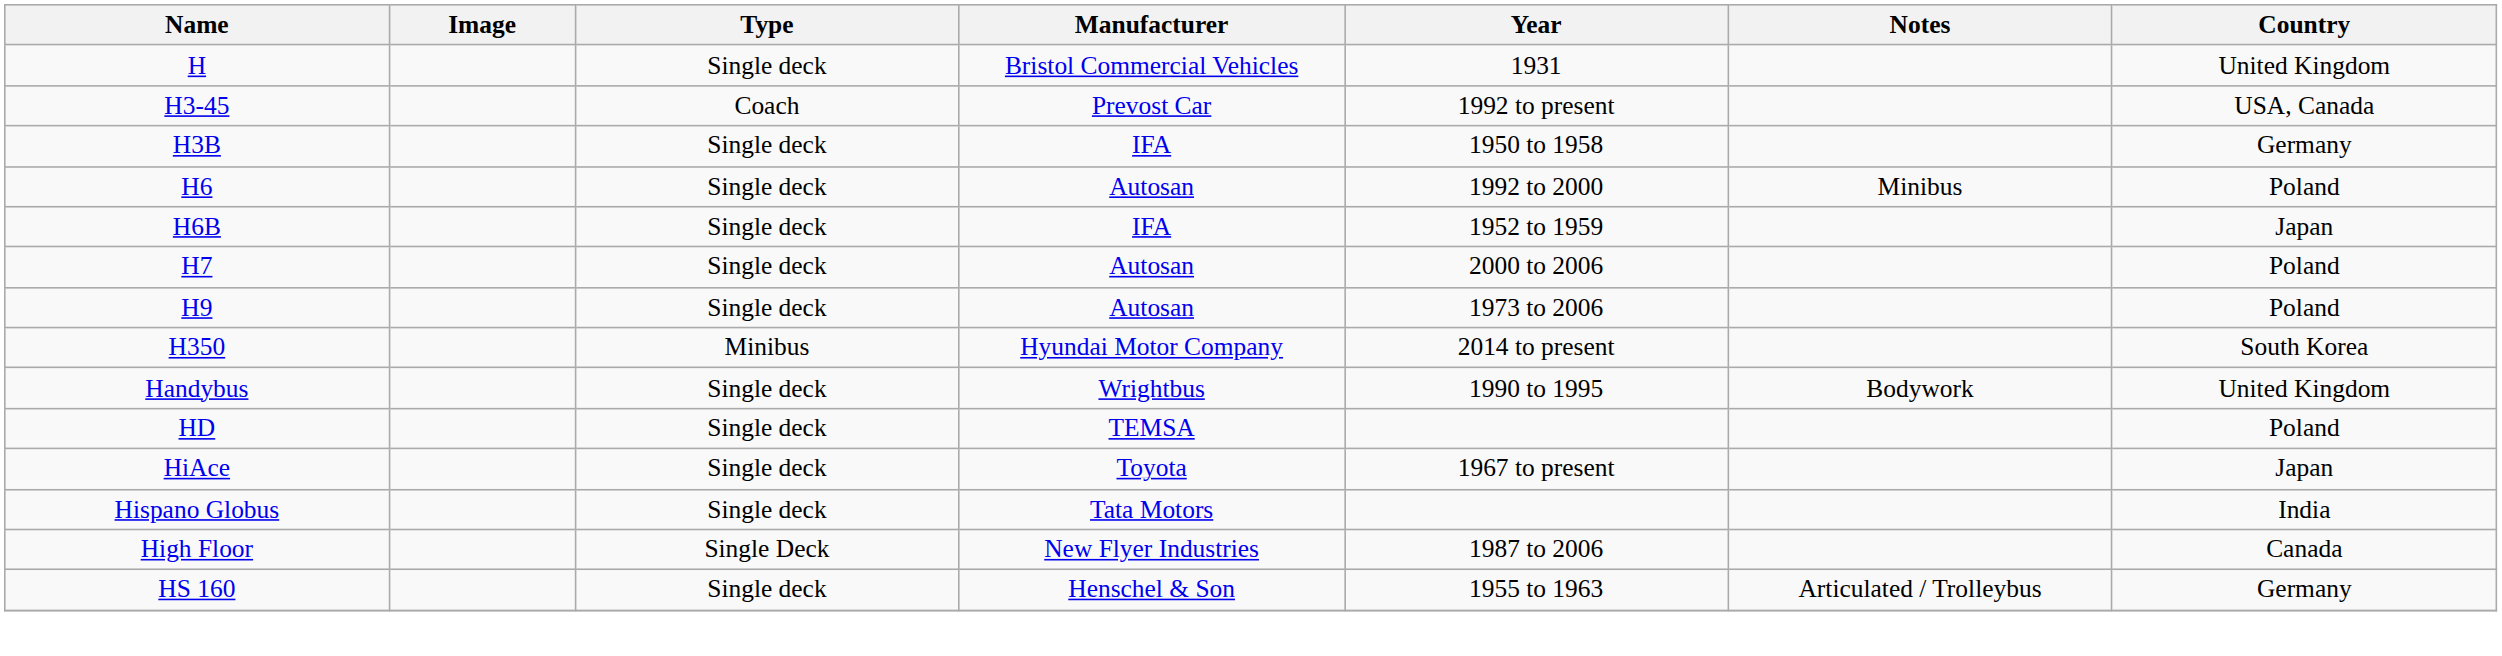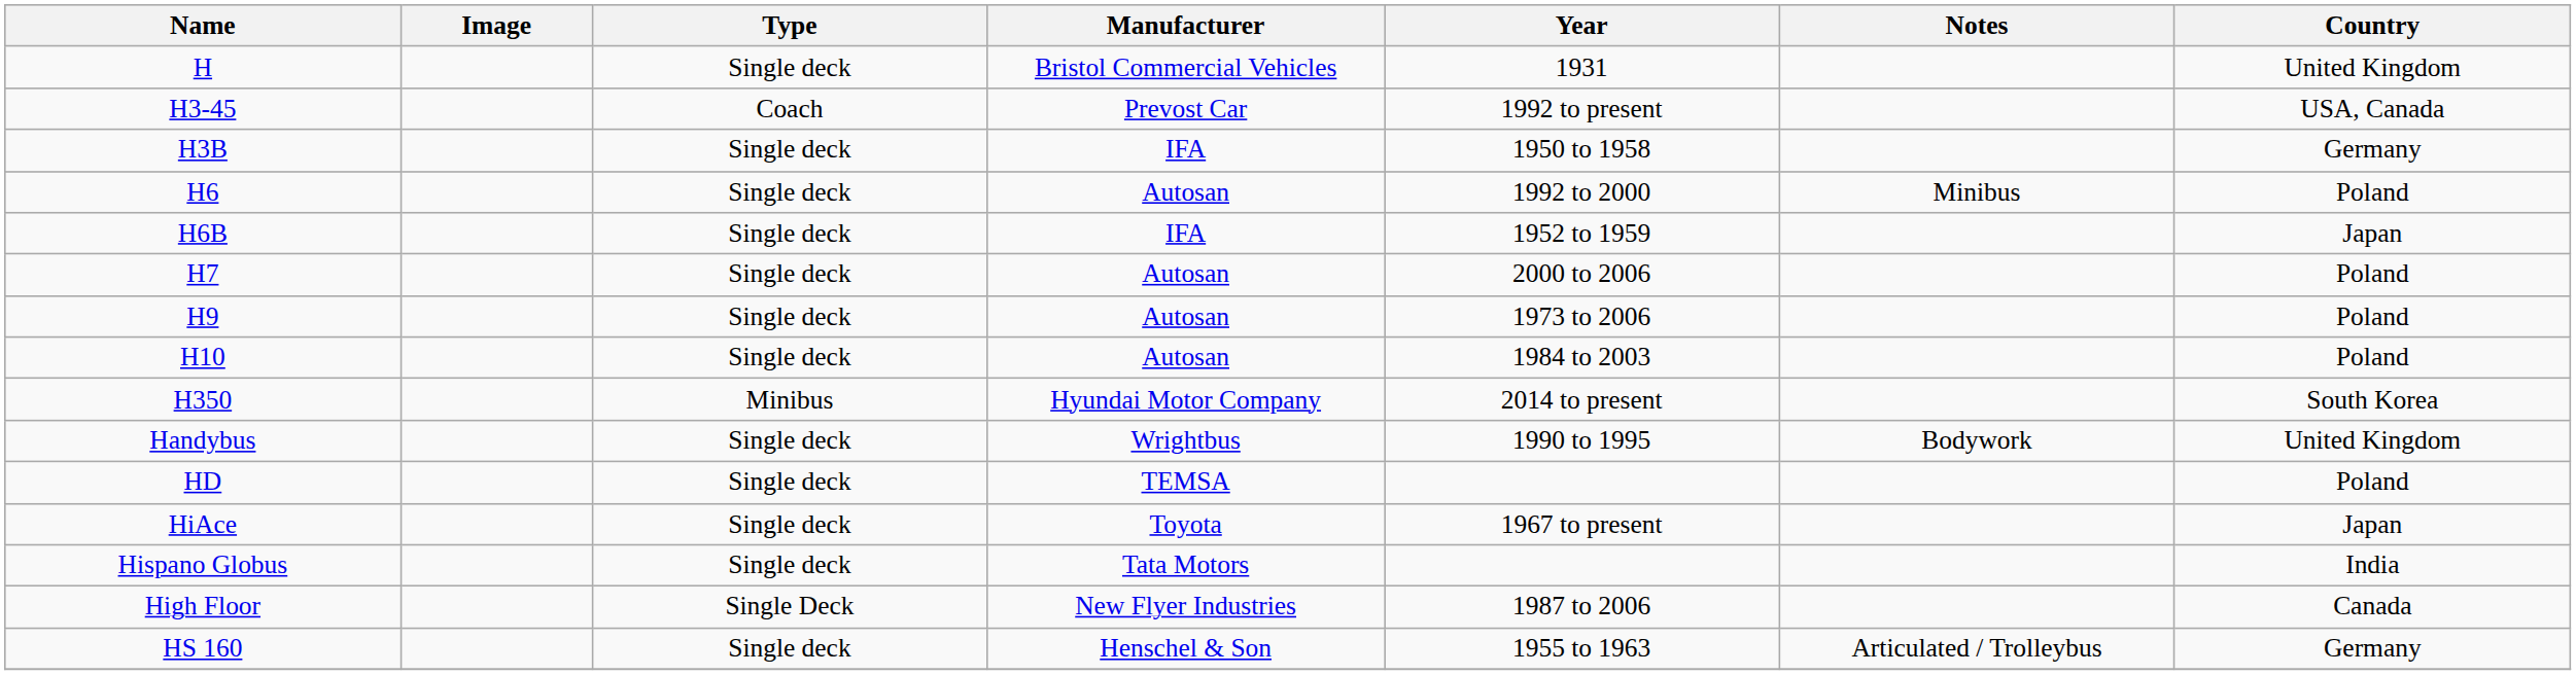+ row: H10 | Single deck | Autosan | 1984 to 2003 | Poland
